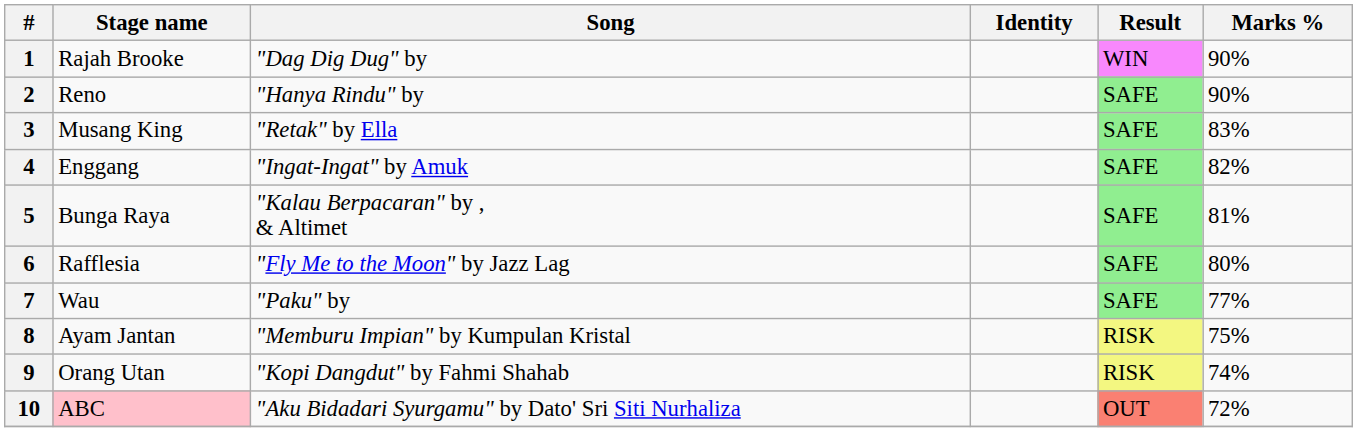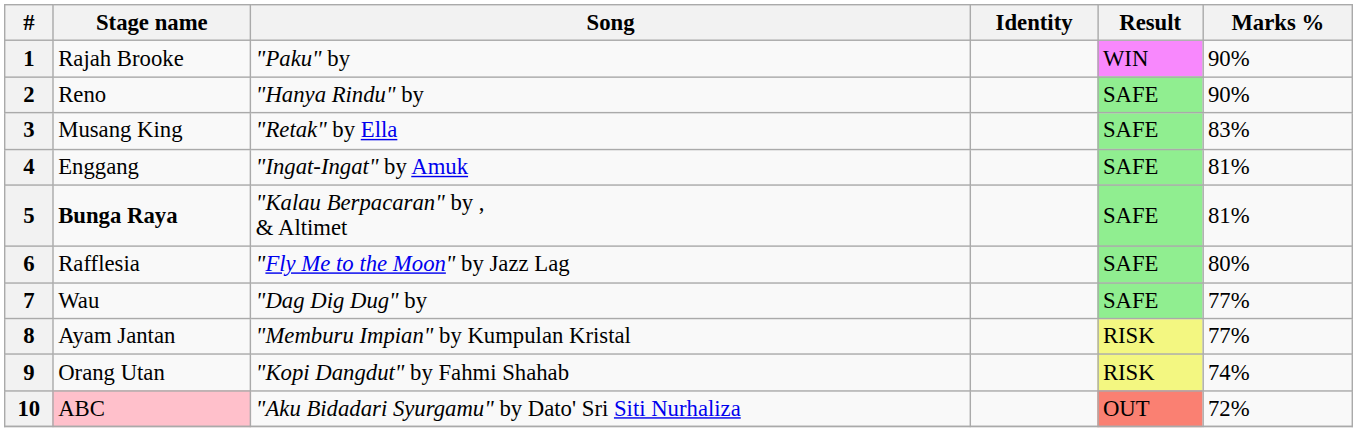1 | Song: "Dag Dig Dug" by -> "Paku" by
4 | Marks %: 82% -> 81%
5 | Stage name: normal -> bold
7 | Song: "Paku" by -> "Dag Dig Dug" by
8 | Marks %: 75% -> 77%
